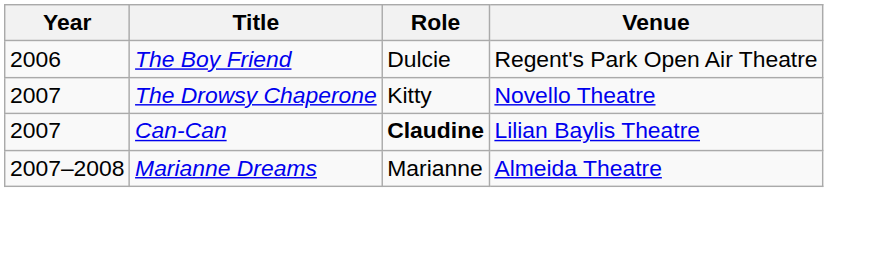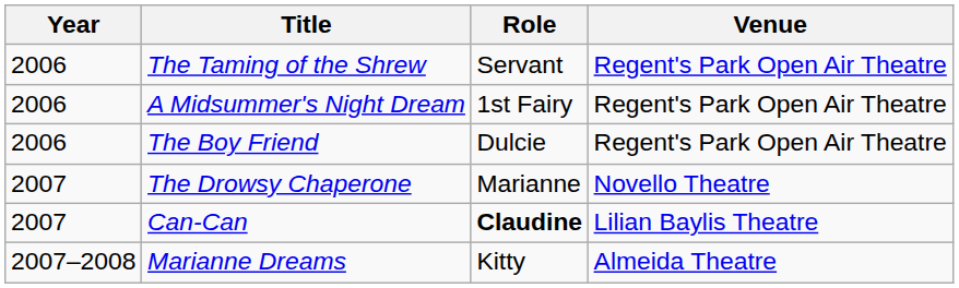+ row: 2006 | The Taming of the Shrew | Servant | Regent's Park Open Air Theatre
+ row: 2006 | A Midsummer's Night Dream | 1st Fairy | Regent's Park Open Air Theatre
The Drowsy Chaperone | Role: Kitty -> Marianne
Marianne Dreams | Role: Marianne -> Kitty
